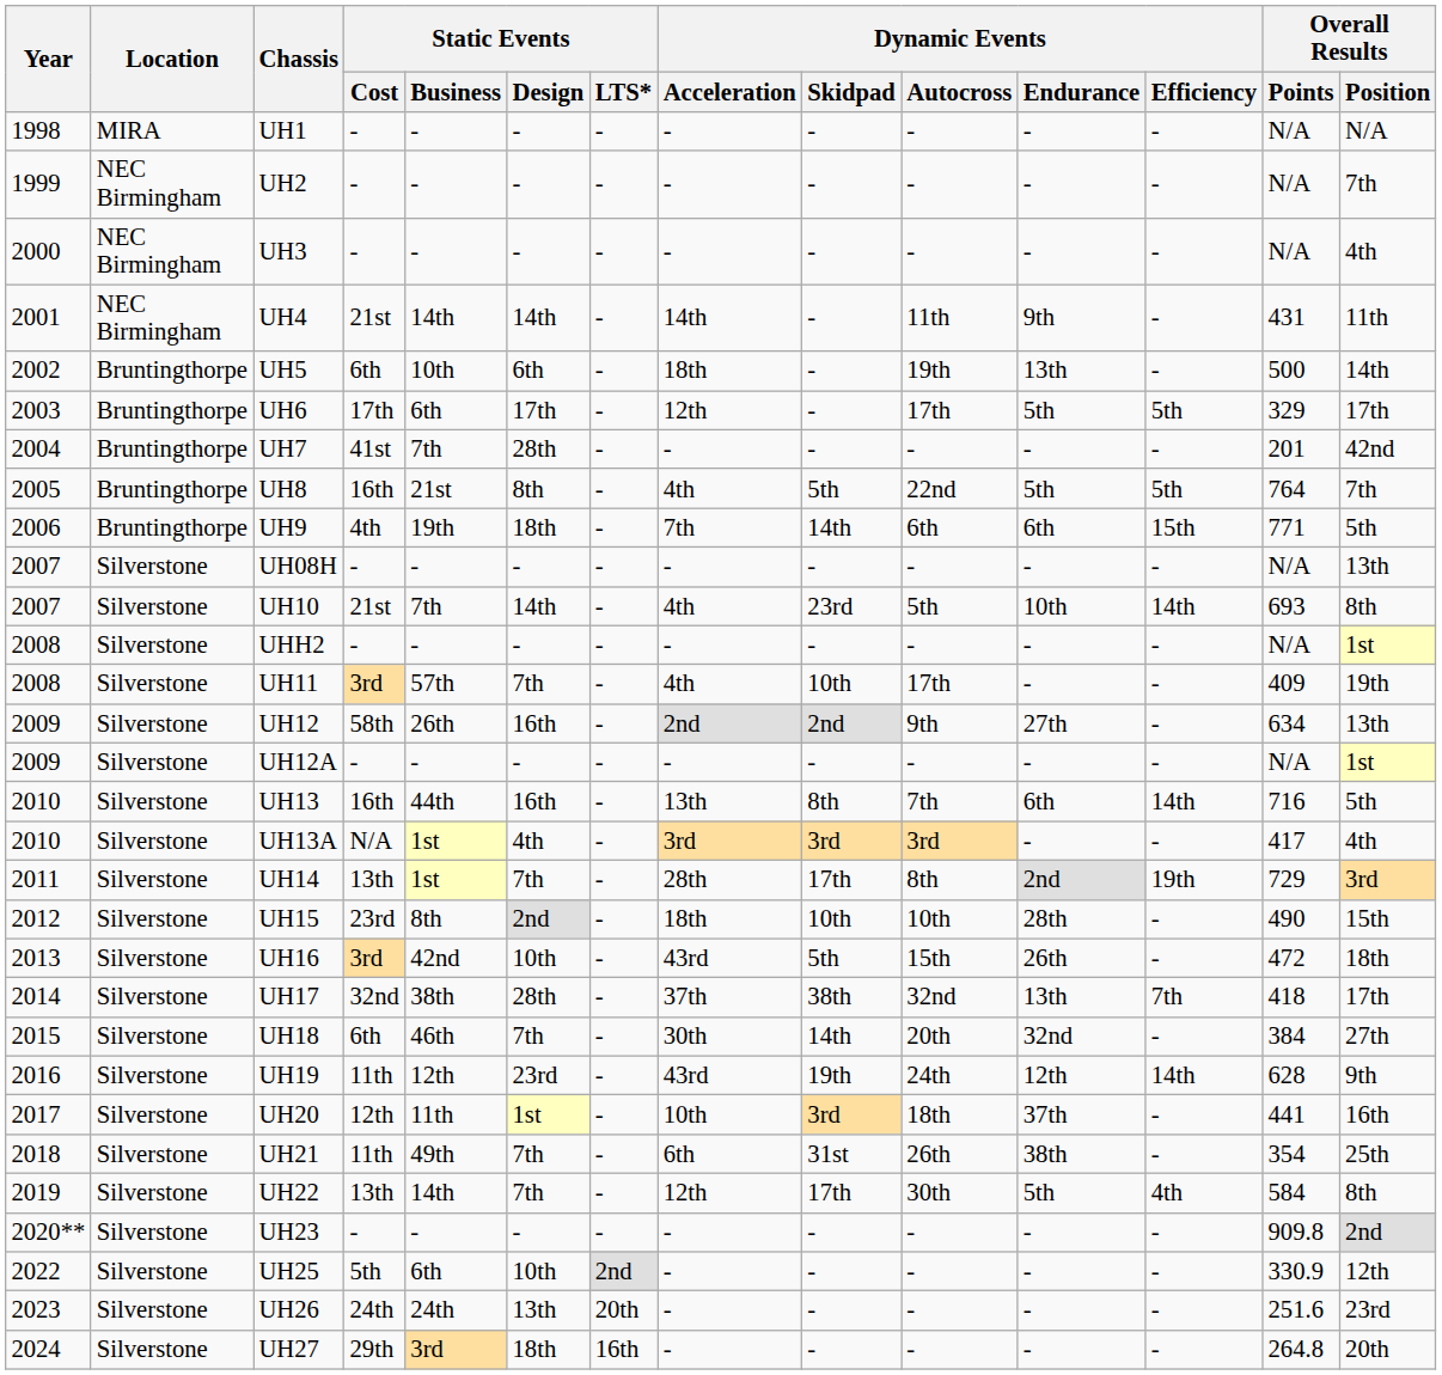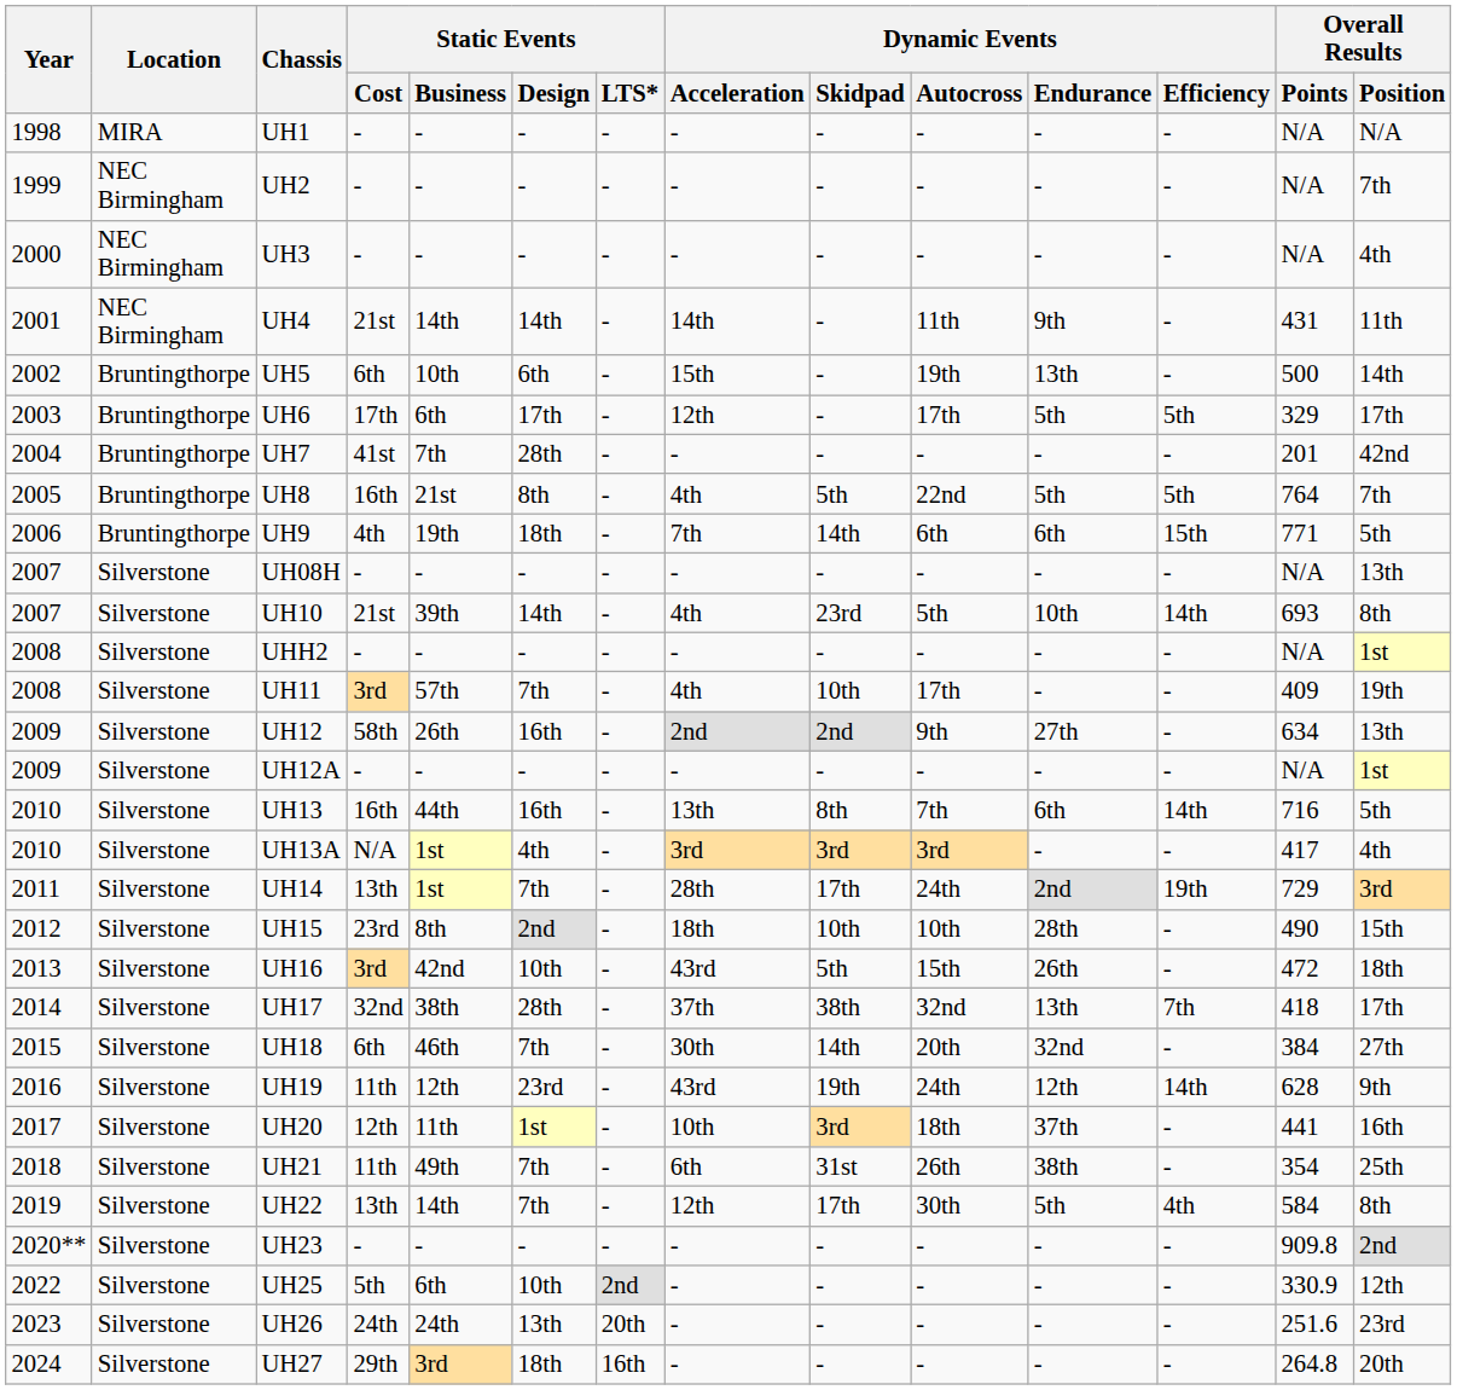UH5 | Dynamic Events / Acceleration: 18th -> 15th
UH10 | Static Events / Business: 7th -> 39th
UH14 | Dynamic Events / Autocross: 8th -> 24th
